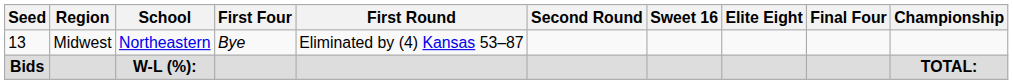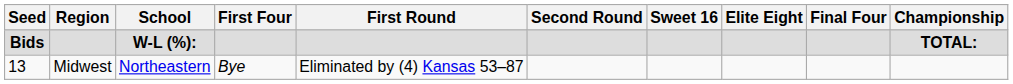rows swapped: 13 <-> Bids
